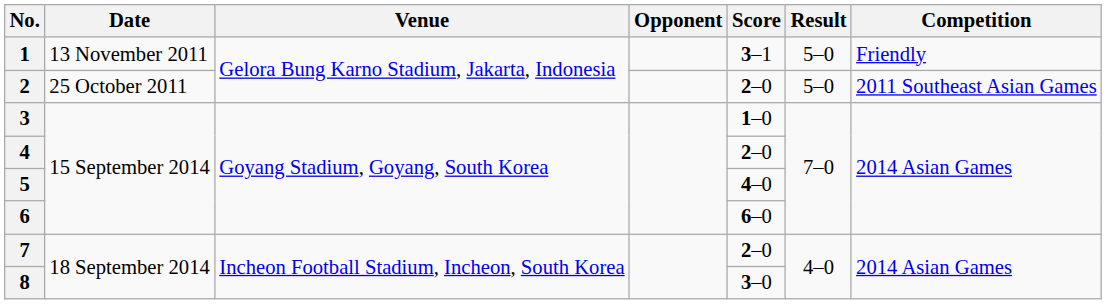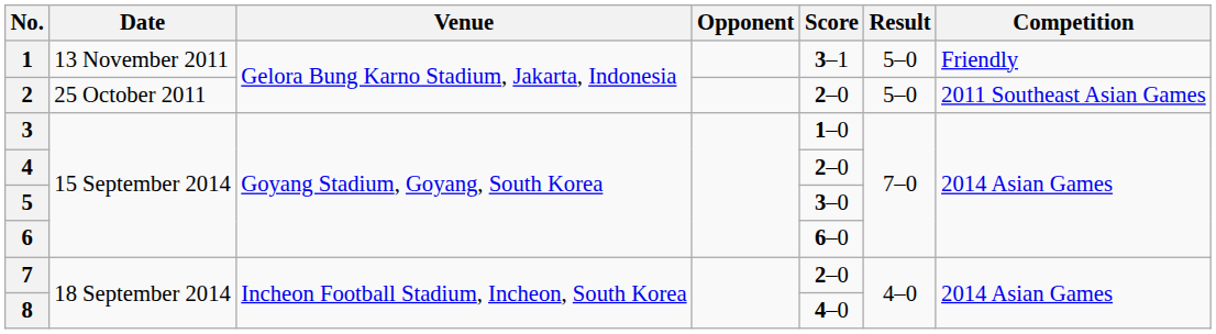5 | Score: 4–0 -> 3–0
8 | Score: 3–0 -> 4–0
